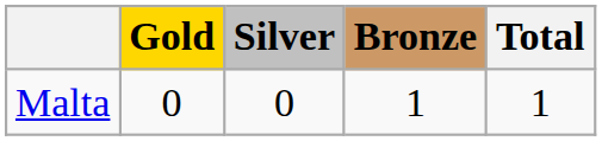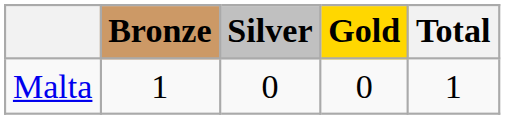columns swapped: Gold <-> Bronze
